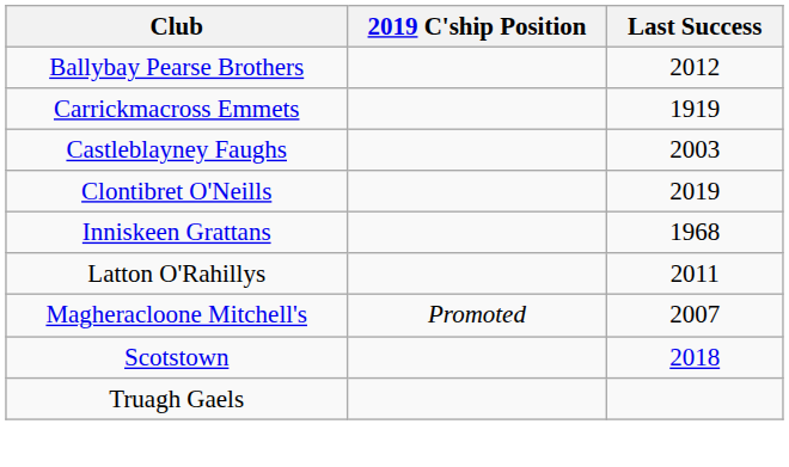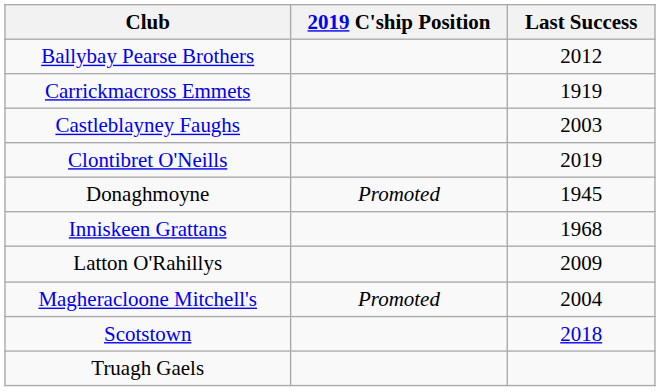+ row: Donaghmoyne | Promoted | 1945
Latton O'Rahillys | Last Success: 2011 -> 2009
Magheracloone Mitchell's | Last Success: 2007 -> 2004
